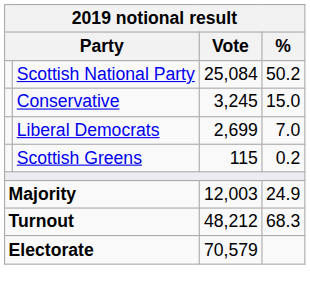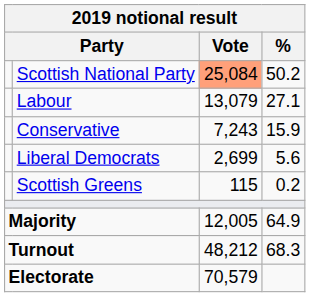Scottish National Party | Vote: no background -> lightsalmon background
+ row: Labour | 13,079 | 27.1
Conservative | Vote: 3,245 -> 7,243
Conservative | %: 15.0 -> 15.9
Liberal Democrats | %: 7.0 -> 5.6
Majority | Vote: 12,003 -> 12,005
Majority | %: 24.9 -> 64.9
